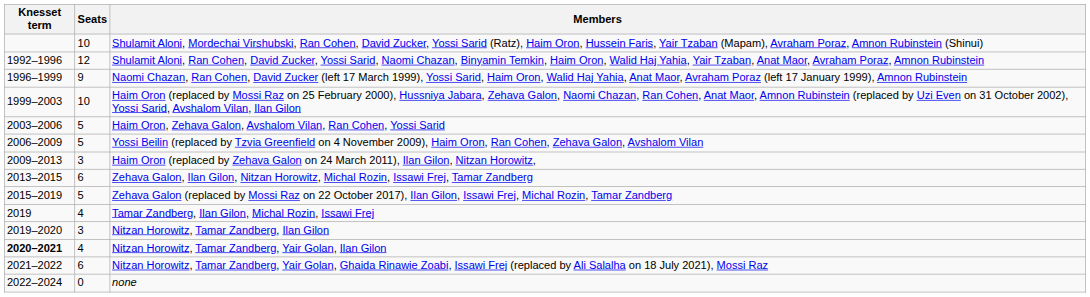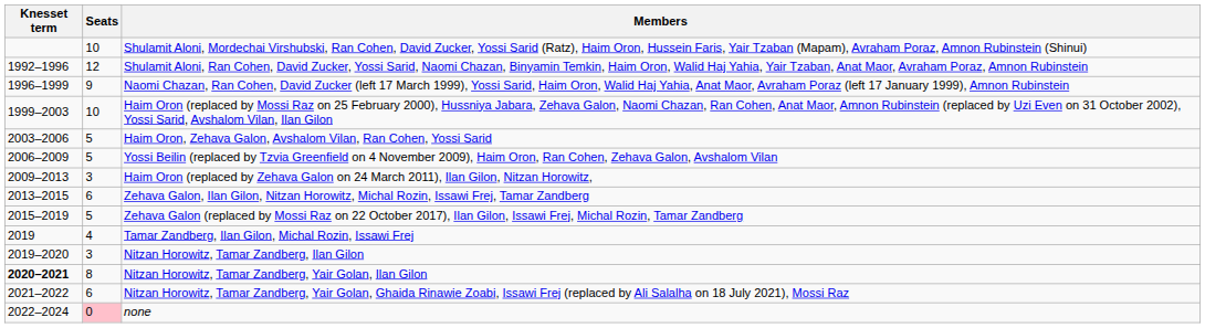Nitzan Horowitz, Tamar Zandberg, Yair Golan, Ilan Gilon | Seats: 4 -> 8
none | Seats: no background -> pink background
